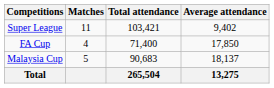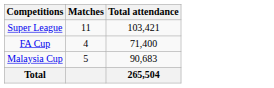- column: Average attendance | 9,402 | 17,850 | 18,137 | 13,275
